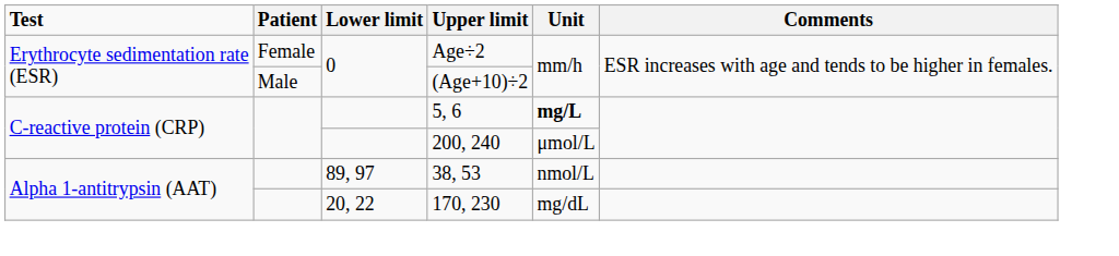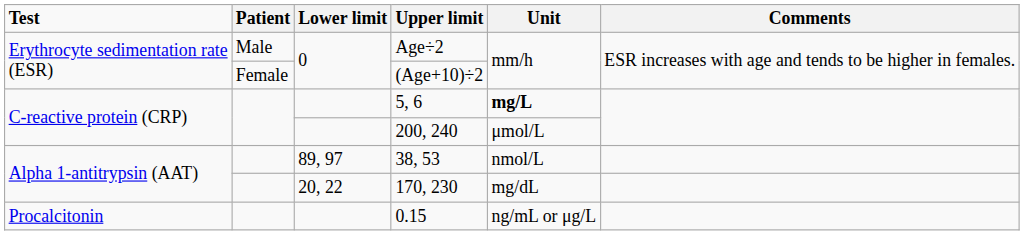Age÷2 | Patient: Female -> Male
(Age+10)÷2 | Patient: Male -> Female
+ row: Procalcitonin | 0.15 | ng/mL or μg/L
